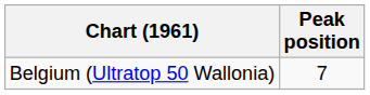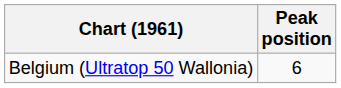Belgium (Ultratop 50 Wallonia) | Peak position: 7 -> 6
